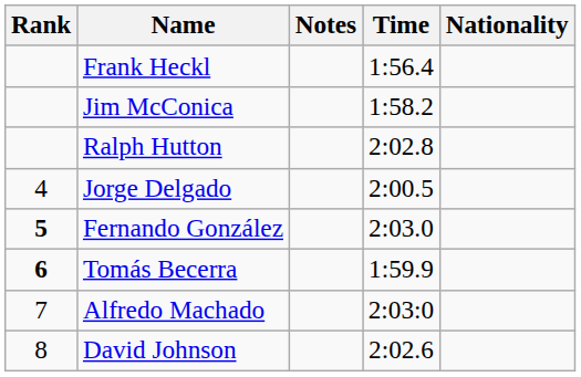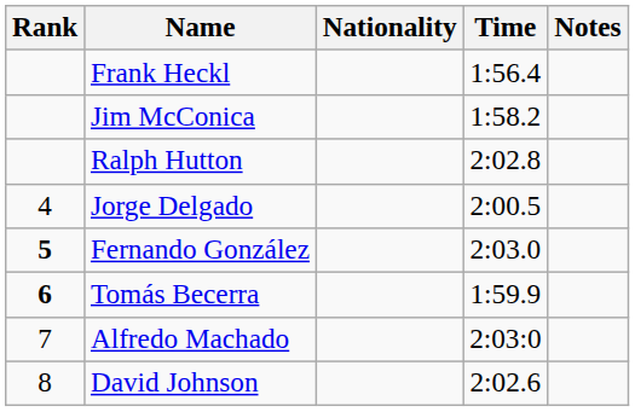columns swapped: Nationality <-> Notes
